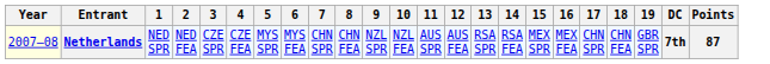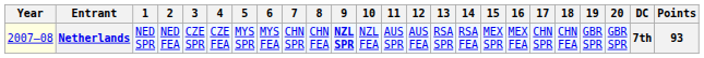+ column: 20 | GBR SPR
Netherlands | 9: normal -> bold
Netherlands | Points: 87 -> 93
